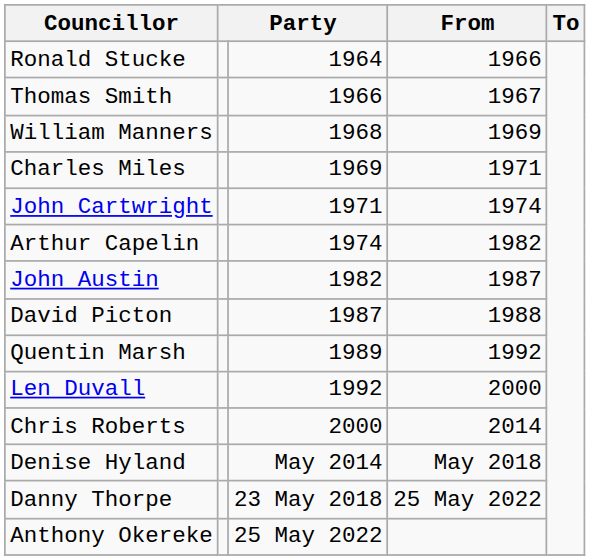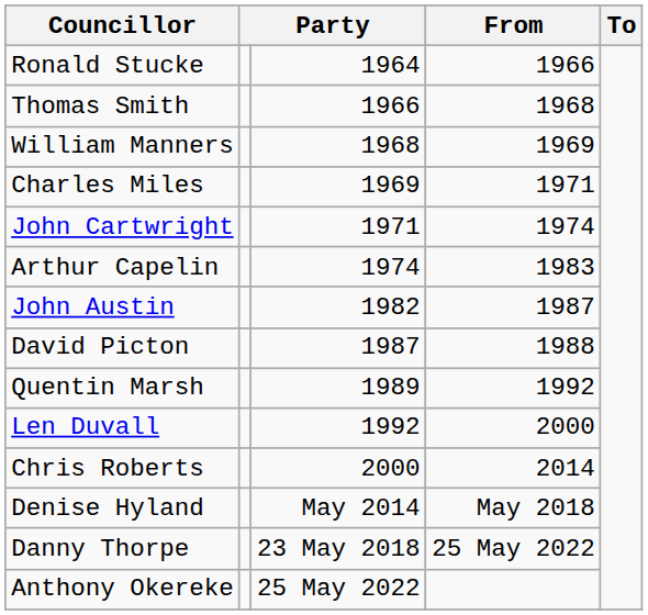Thomas Smith | From: 1967 -> 1968
Arthur Capelin | From: 1982 -> 1983
